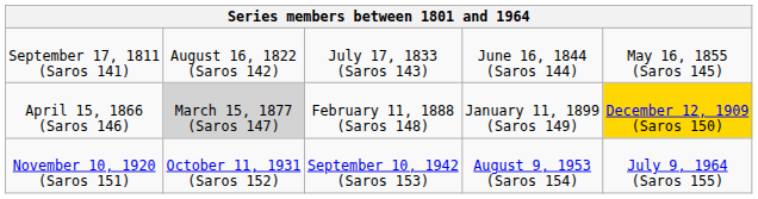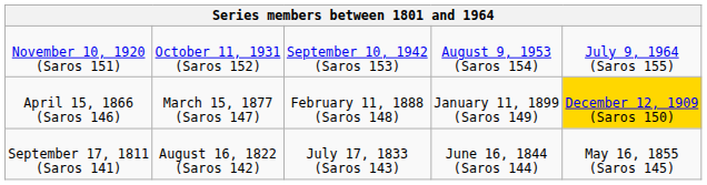rows swapped: September 17, 1811 (Saros 141) <-> November 10, 1920 (Saros 151)
April 15, 1866 (Saros 146) | column 2: lightgrey background -> no background
